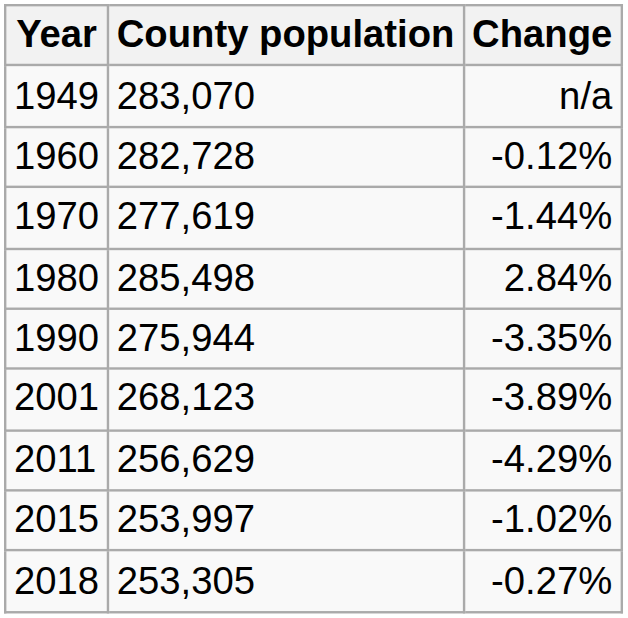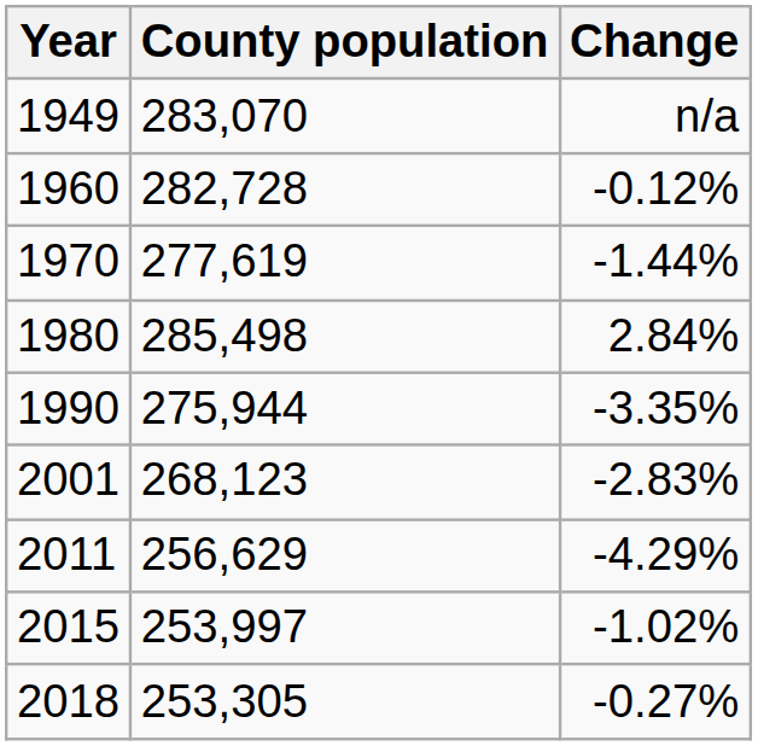2001 | Change: -3.89% -> -2.83%
